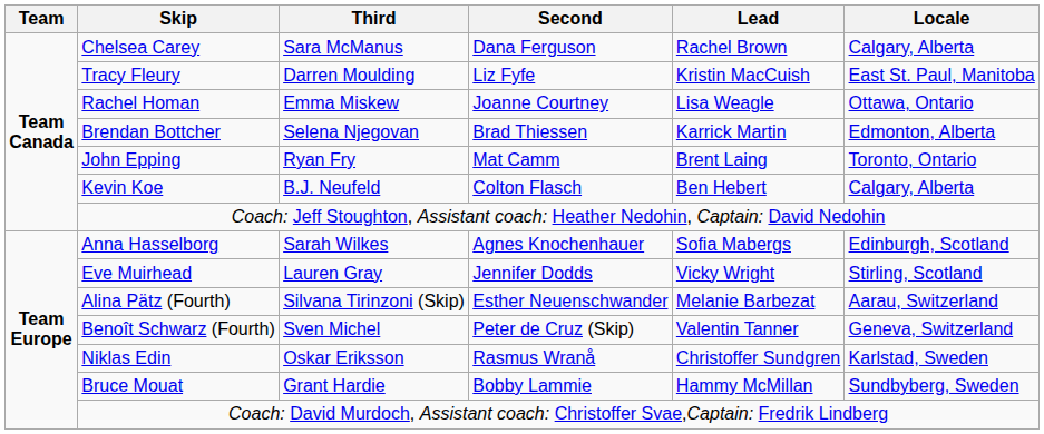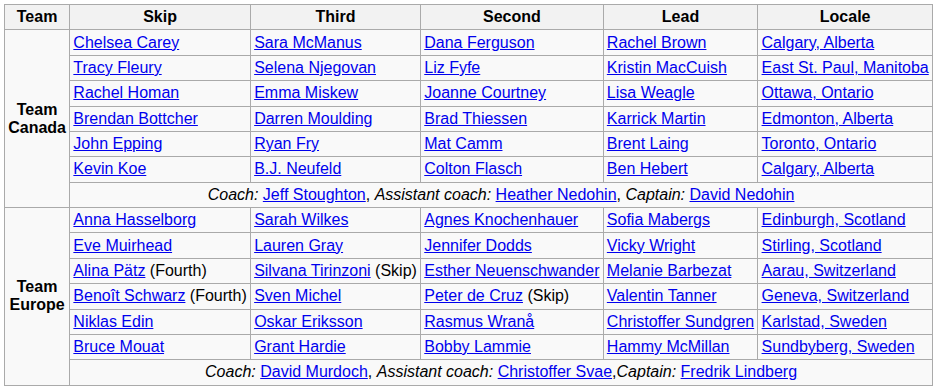Tracy Fleury | Third: Darren Moulding -> Selena Njegovan
Brendan Bottcher | Third: Selena Njegovan -> Darren Moulding
